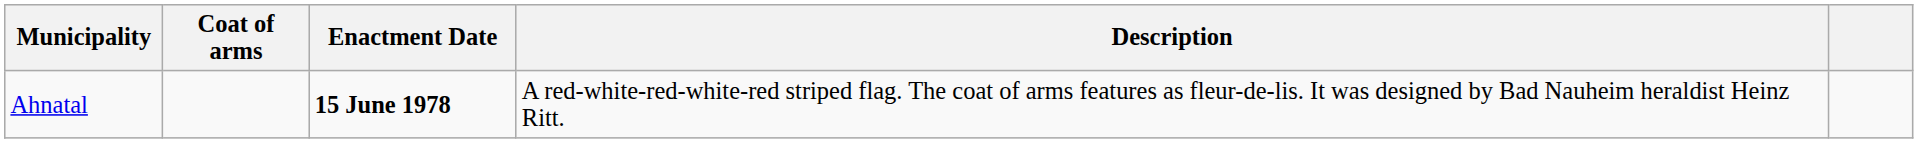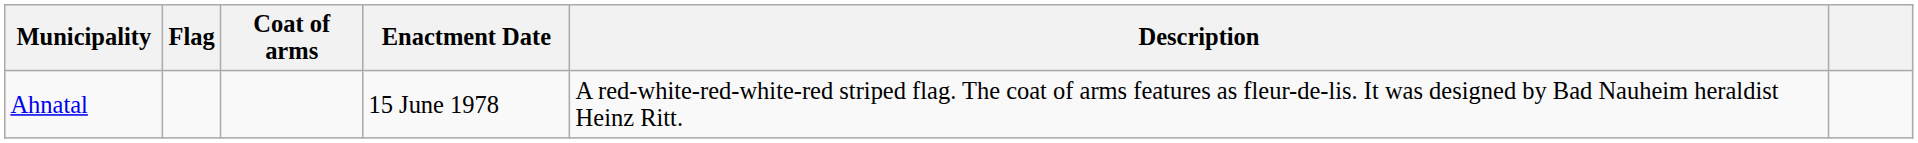+ column: Flag
Ahnatal | Enactment Date: bold -> normal
